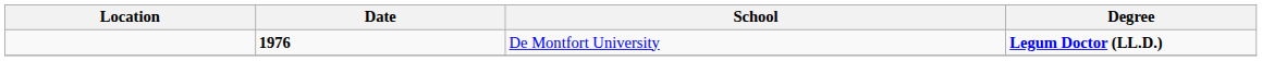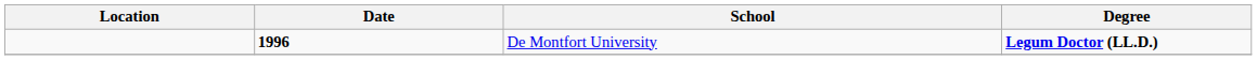De Montfort University | Date: 1976 -> 1996
